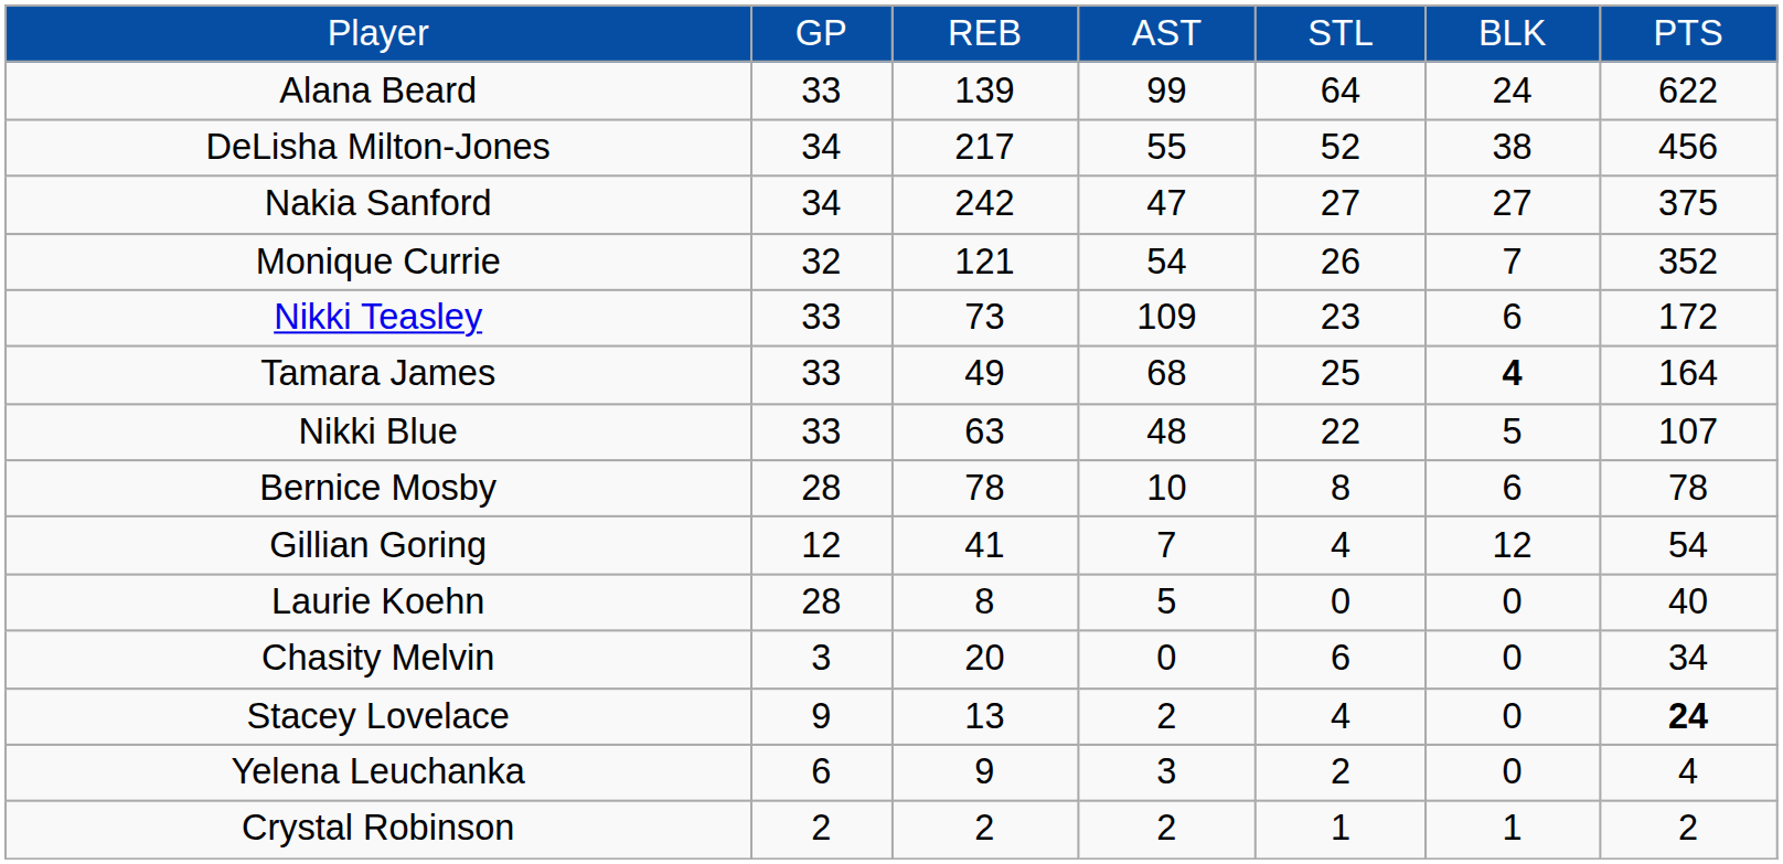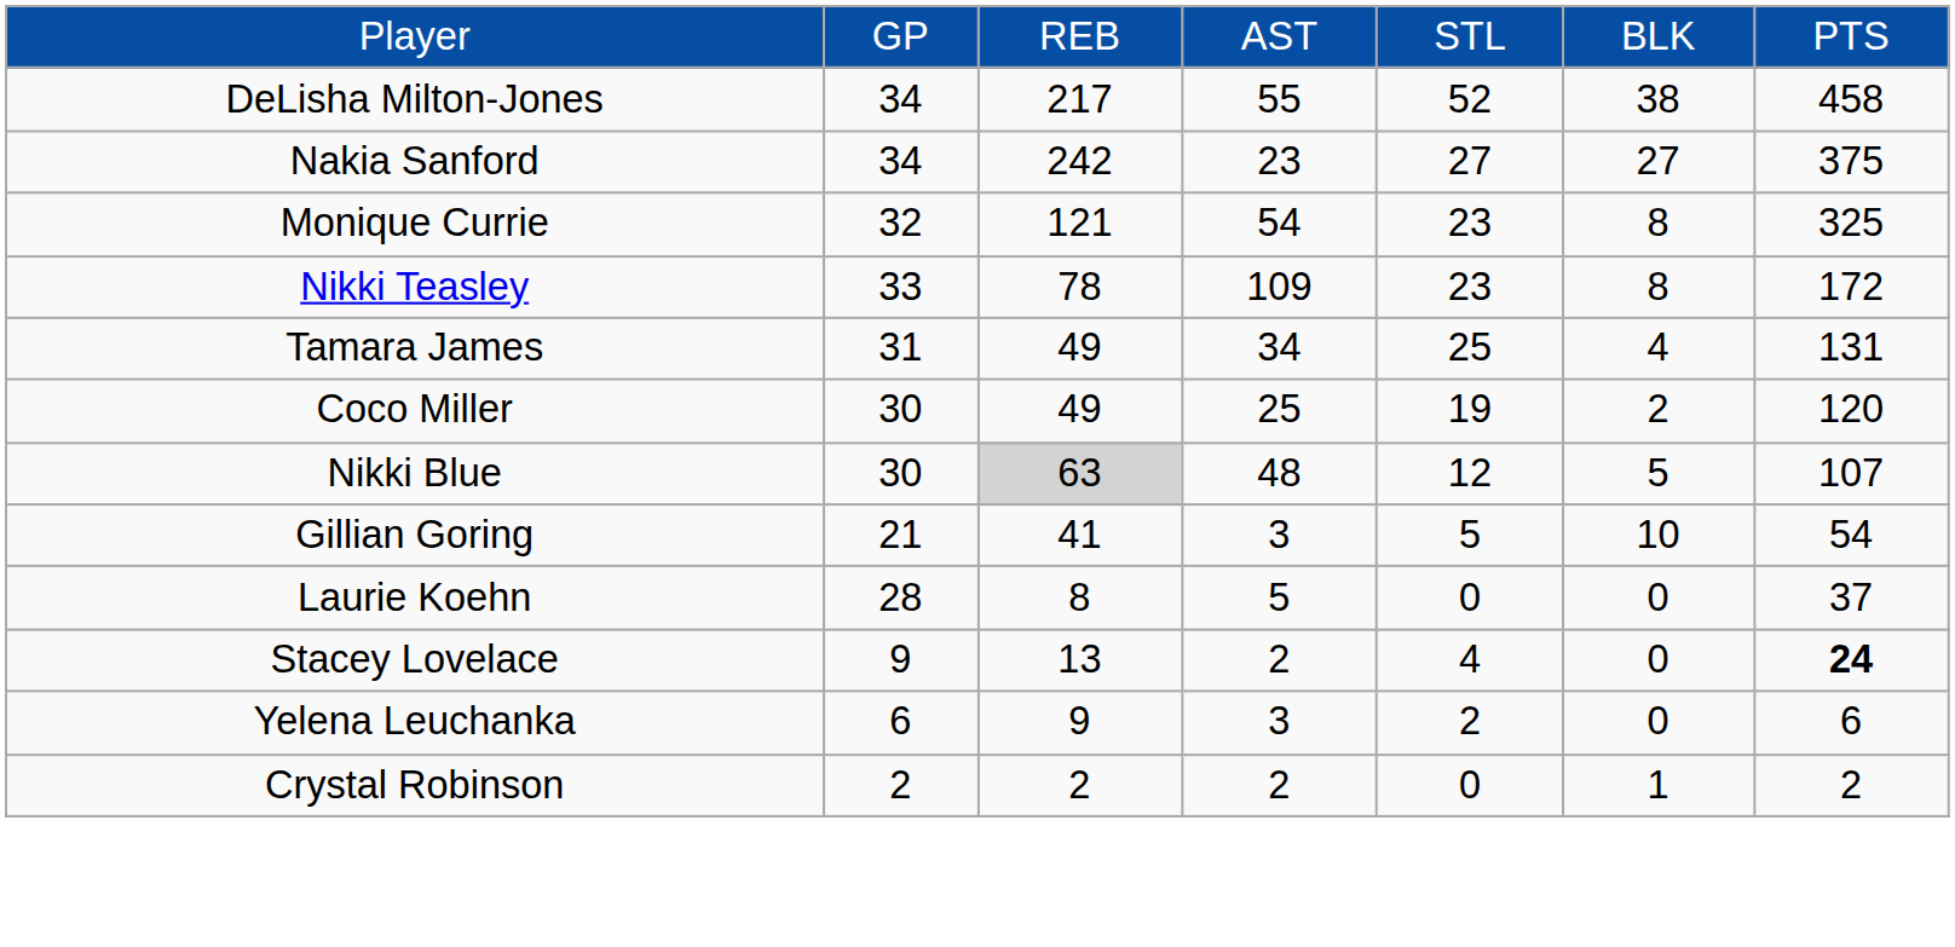- row: Alana Beard | 33 | 139 | 99 | 64 | 24 | 622
DeLisha Milton-Jones | column 7: 456 -> 458
Nakia Sanford | column 4: 47 -> 23
Monique Currie | column 5: 26 -> 23
Monique Currie | column 6: 7 -> 8
Monique Currie | column 7: 352 -> 325
Nikki Teasley | column 3: 73 -> 78
Nikki Teasley | column 6: 6 -> 8
Tamara James | column 2: 33 -> 31
Tamara James | column 4: 68 -> 34
Tamara James | column 6: bold -> normal
Tamara James | column 7: 164 -> 131
+ row: Coco Miller | 30 | 49 | 25 | 19 | 2 | 120
Nikki Blue | column 2: 33 -> 30
Nikki Blue | column 3: no background -> lightgrey background
Nikki Blue | column 5: 22 -> 12
- row: Bernice Mosby | 28 | 78 | 10 | 8 | 6 | 78
Gillian Goring | column 2: 12 -> 21
Gillian Goring | column 4: 7 -> 3
Gillian Goring | column 5: 4 -> 5
Gillian Goring | column 6: 12 -> 10
Laurie Koehn | column 7: 40 -> 37
- row: Chasity Melvin | 3 | 20 | 0 | 6 | 0 | 34
Yelena Leuchanka | column 7: 4 -> 6
Crystal Robinson | column 5: 1 -> 0
